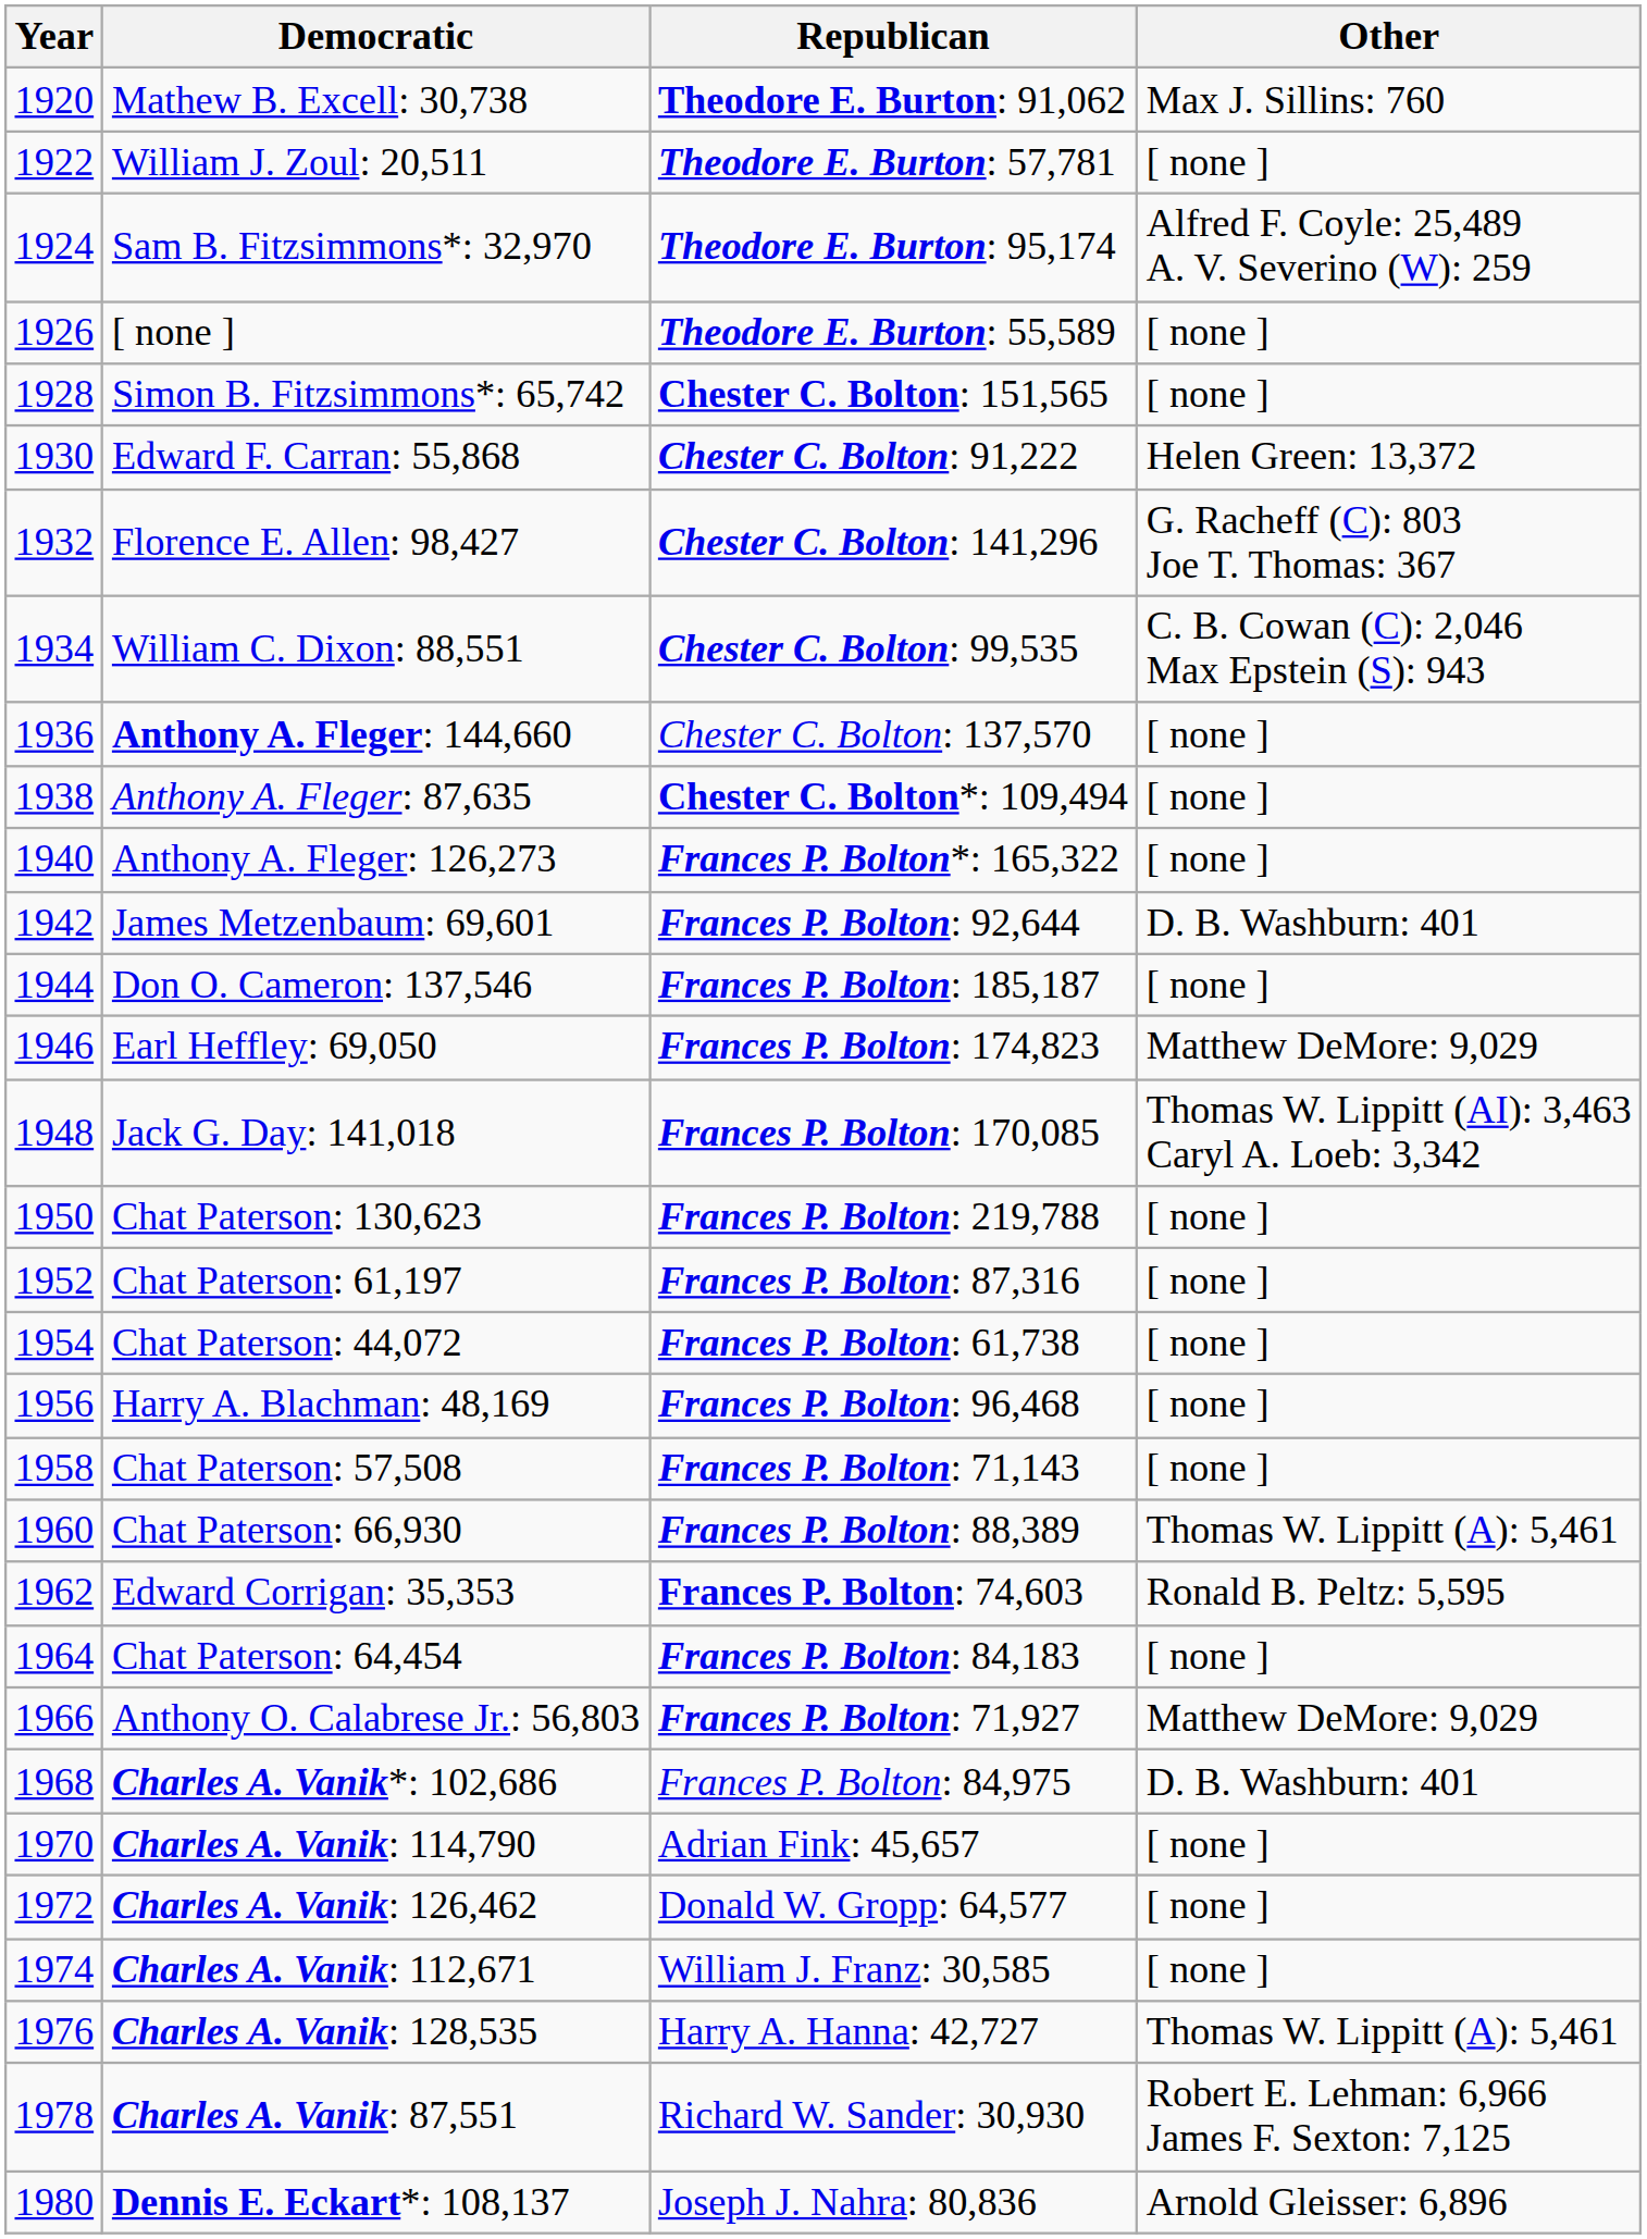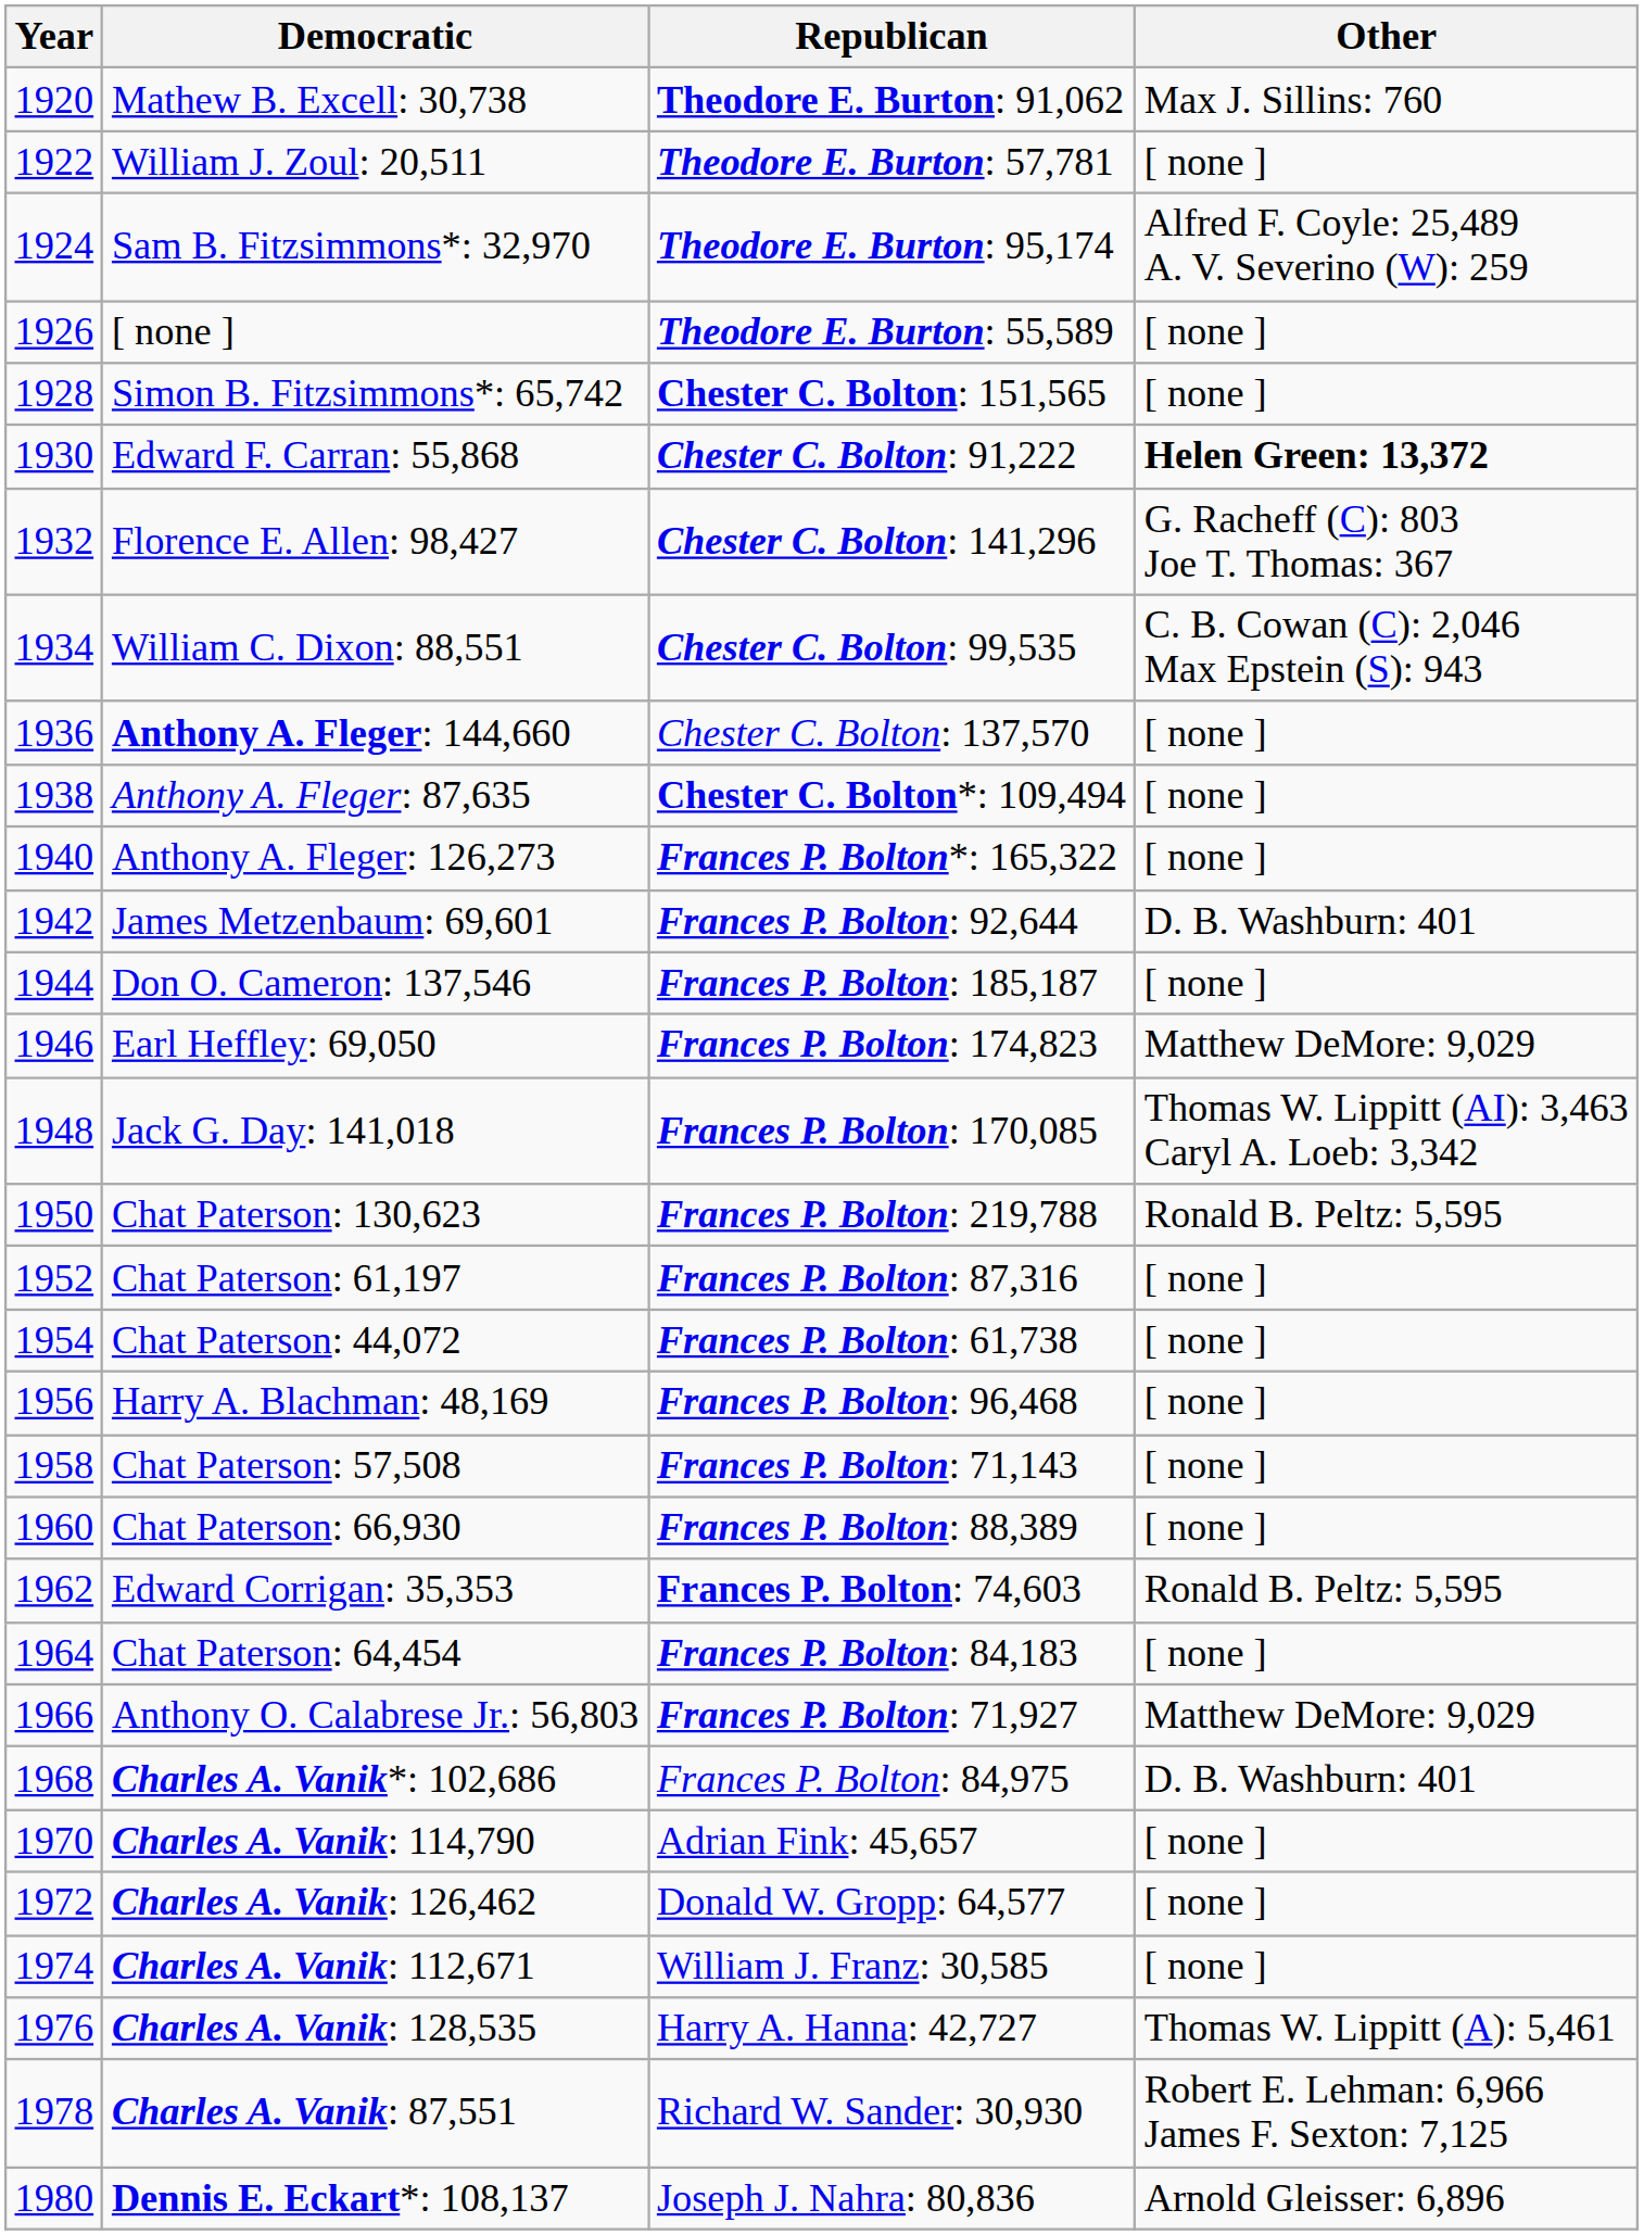Edward F. Carran: 55,868 | Other: normal -> bold
Chat Paterson: 130,623 | Other: [ none ] -> Ronald B. Peltz: 5,595
Chat Paterson: 66,930 | Other: Thomas W. Lippitt (A): 5,461 -> [ none ]
